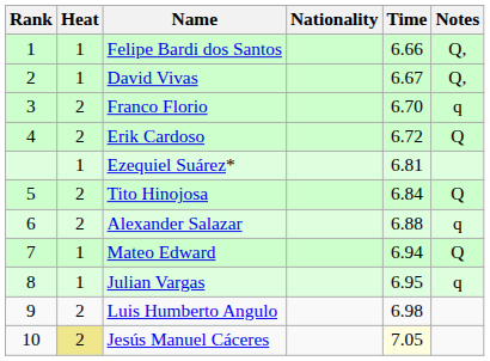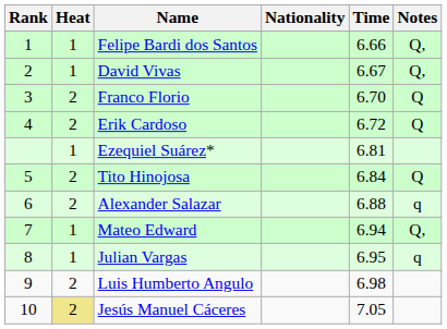Franco Florio | Notes: q -> Q
Mateo Edward | Notes: Q -> Q,
Jesús Manuel Cáceres | Time: lightyellow background -> no background
